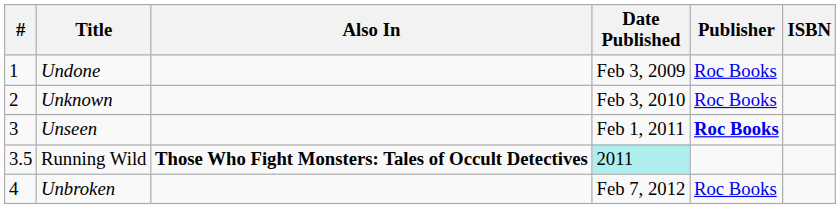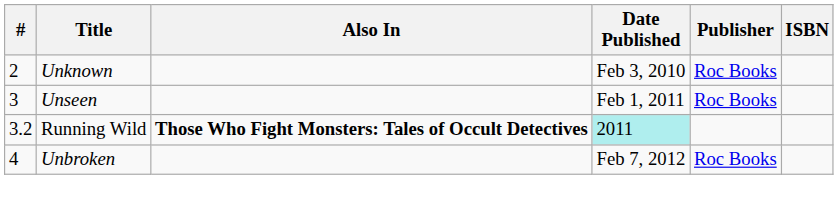- row: 1 | Undone | Feb 3, 2009 | Roc Books
Unseen | Publisher: bold -> normal
Running Wild | #: 3.5 -> 3.2
